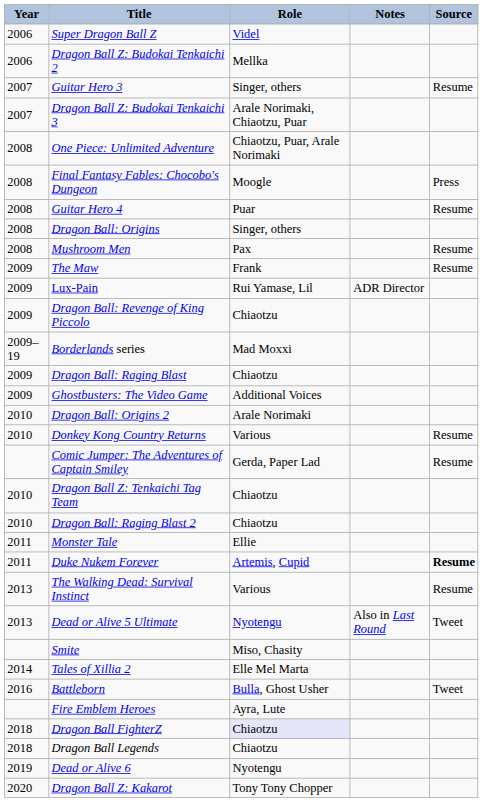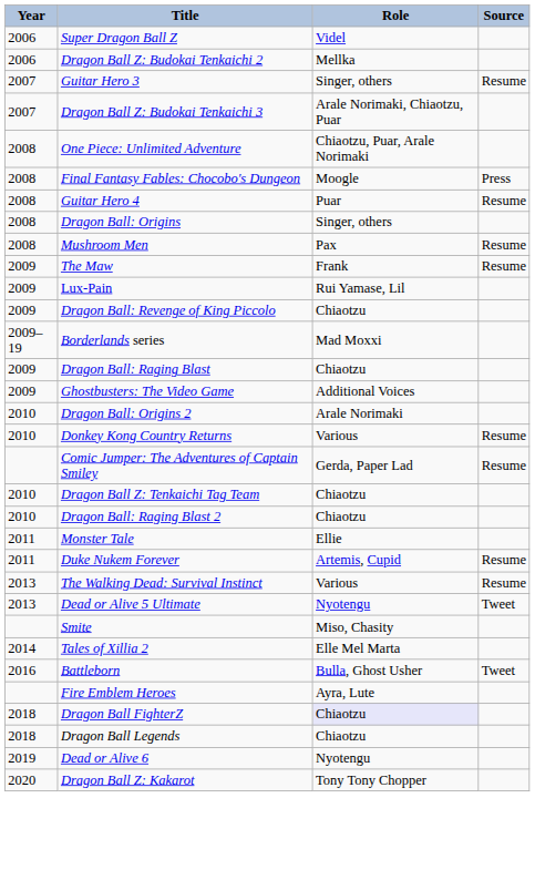- column: Notes | ADR Director | Also in Last Round
Duke Nukem Forever | Source: bold -> normal
